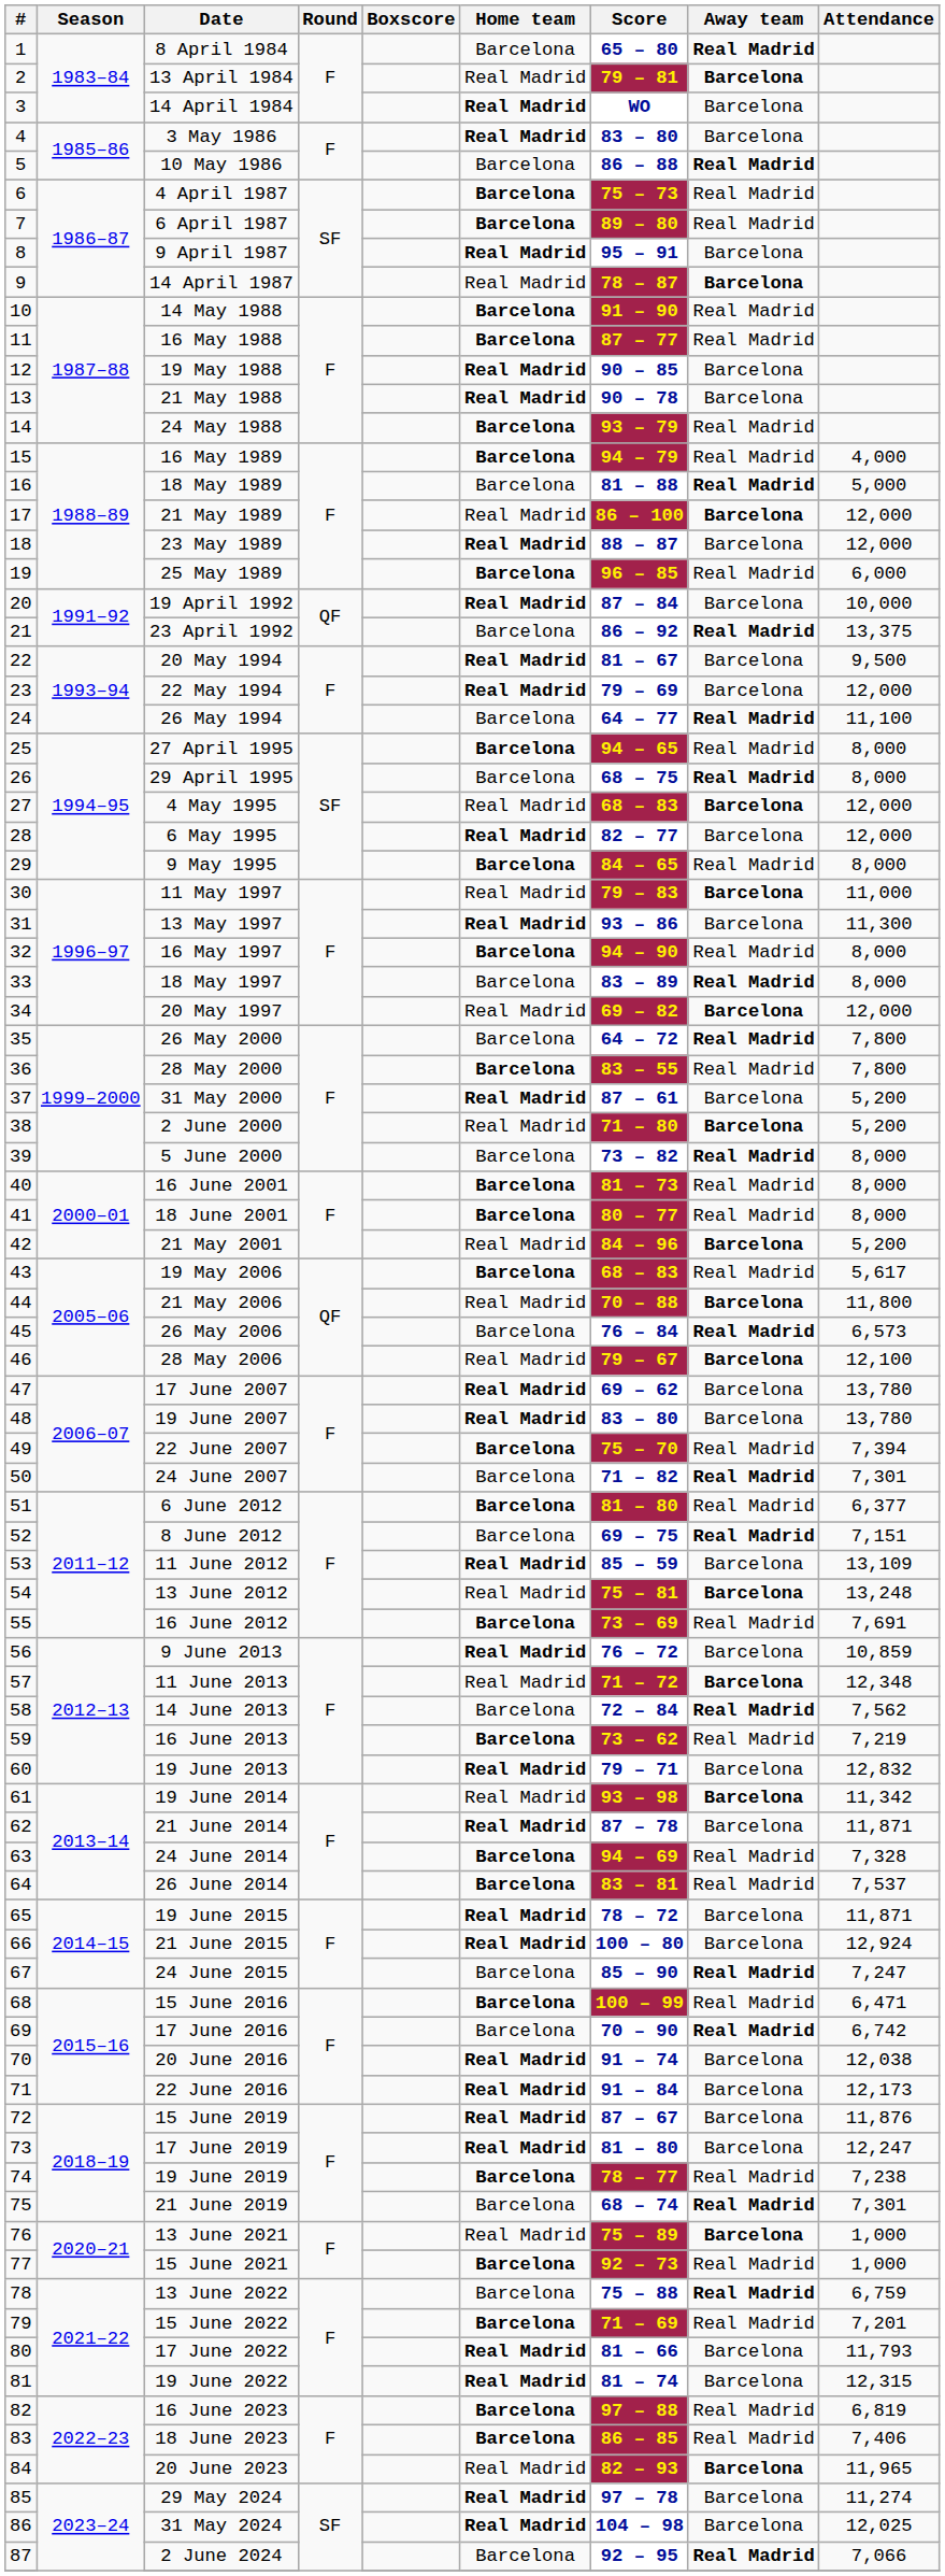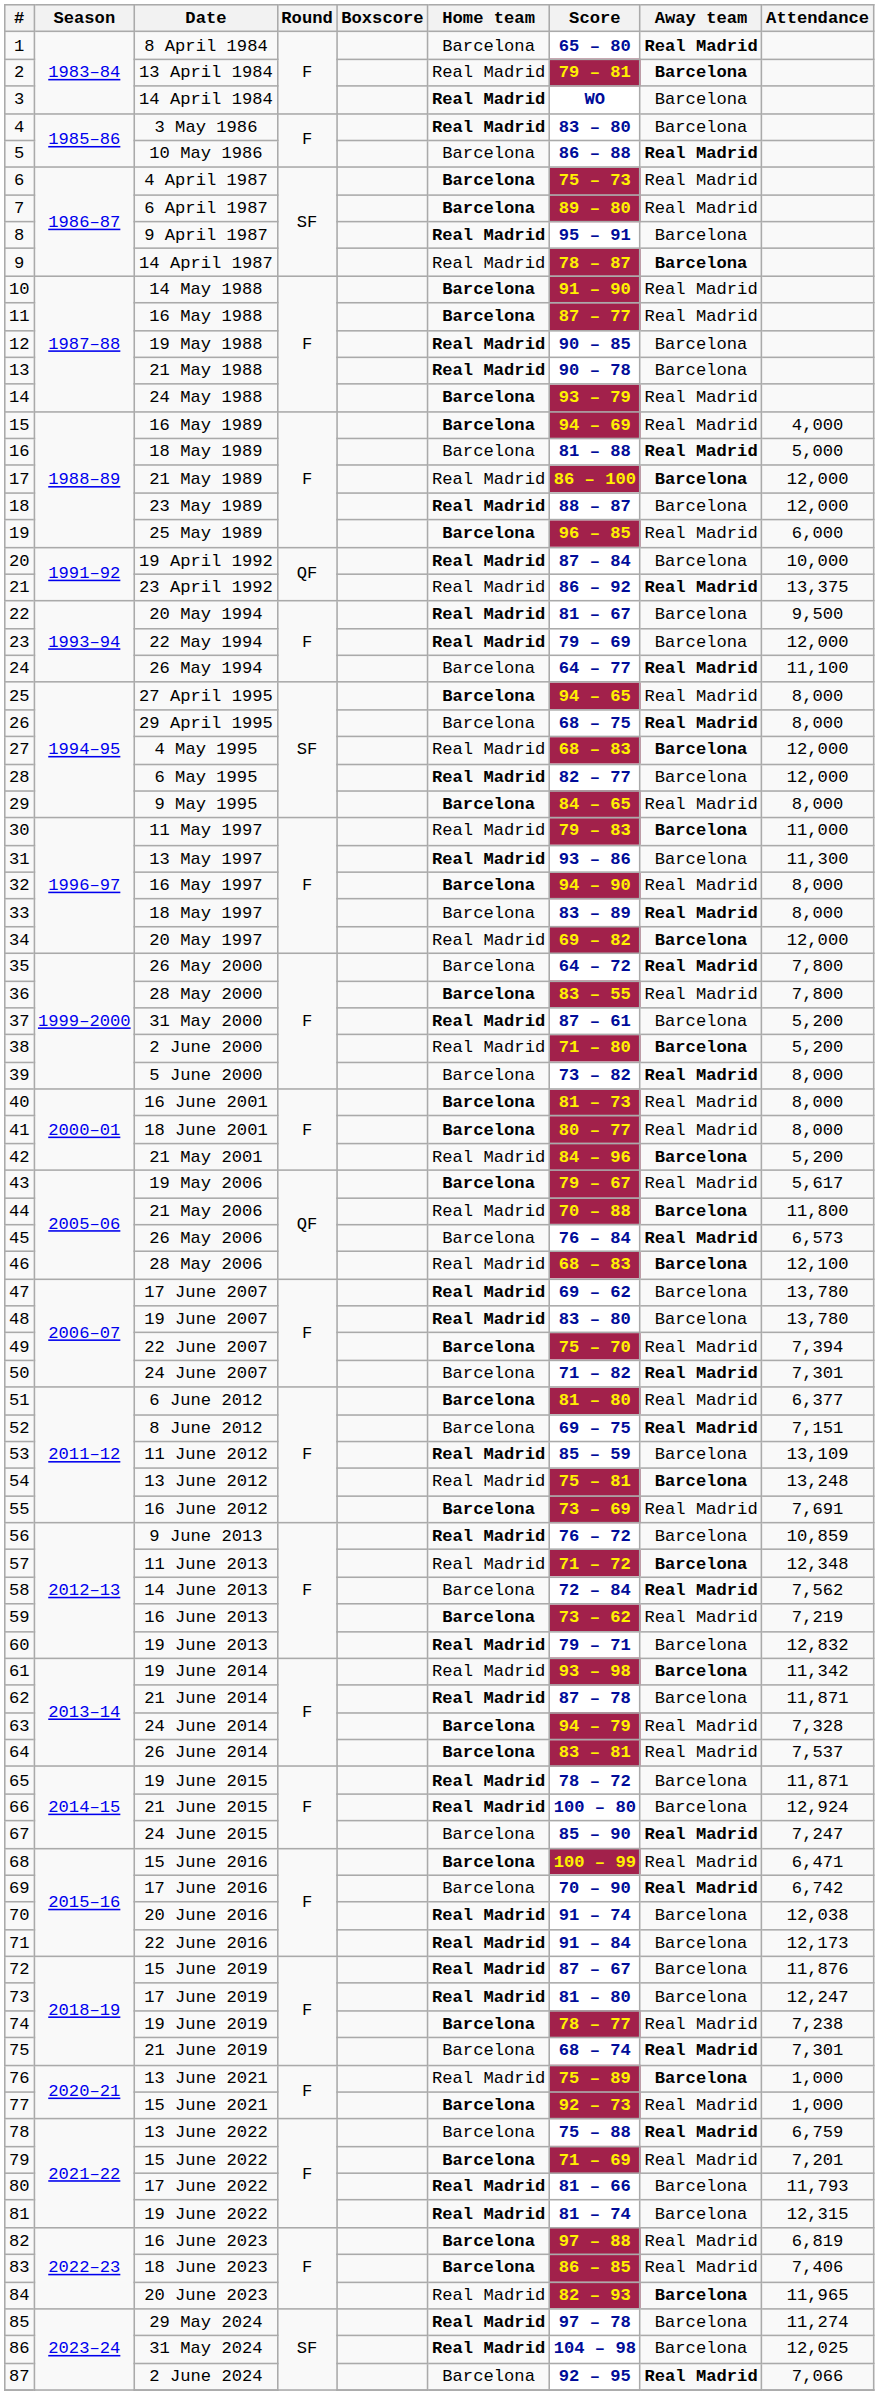16 May 1989 | Score: 94 – 79 -> 94 – 69
23 April 1992 | Home team: Barcelona -> Real Madrid
19 May 2006 | Score: 68 – 83 -> 79 – 67
28 May 2006 | Score: 79 – 67 -> 68 – 83
24 June 2014 | Score: 94 – 69 -> 94 – 79
